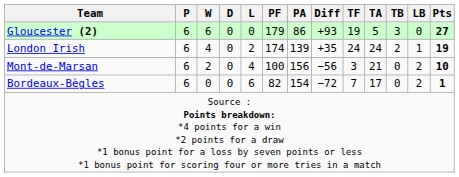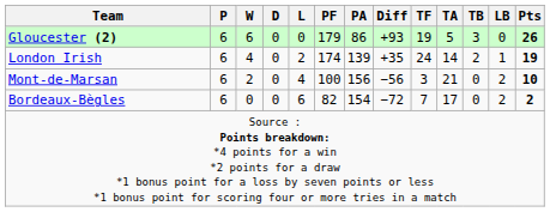Gloucester (2) | Pts: 27 -> 26
London Irish | TA: 24 -> 14
Bordeaux-Bègles | Pts: 1 -> 2
